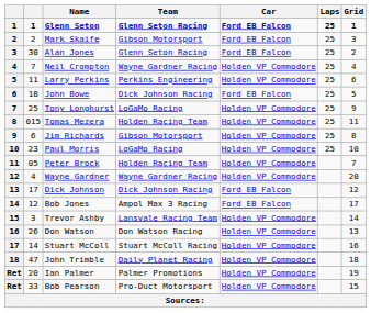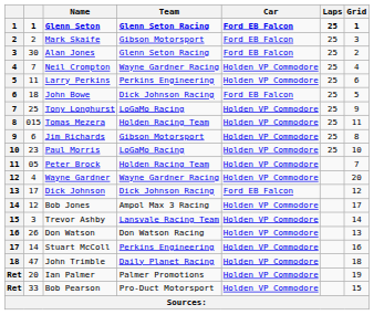Bob Jones | Car: Ford EB Falcon -> Holden VP Commodore
Stuart McColl | Team: Stuart McColl Racing -> Perkins Engineering
